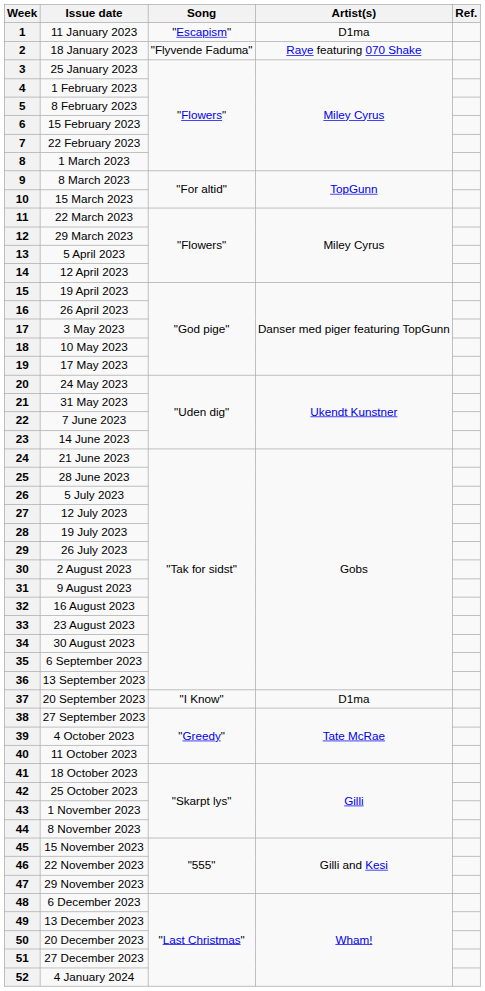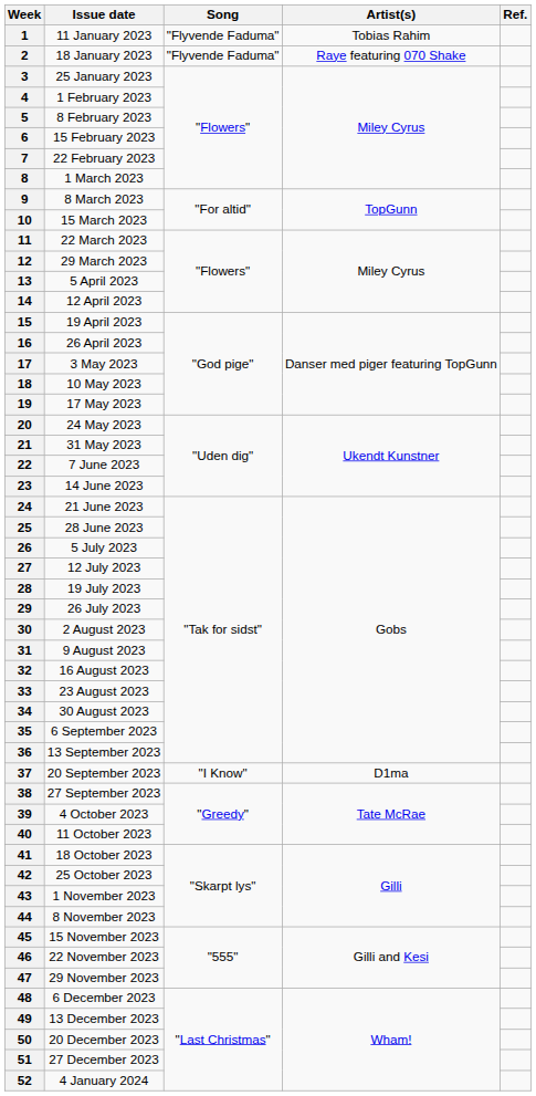1 | Song: "Escapism" -> "Flyvende Faduma"
1 | Artist(s): D1ma -> Tobias Rahim
